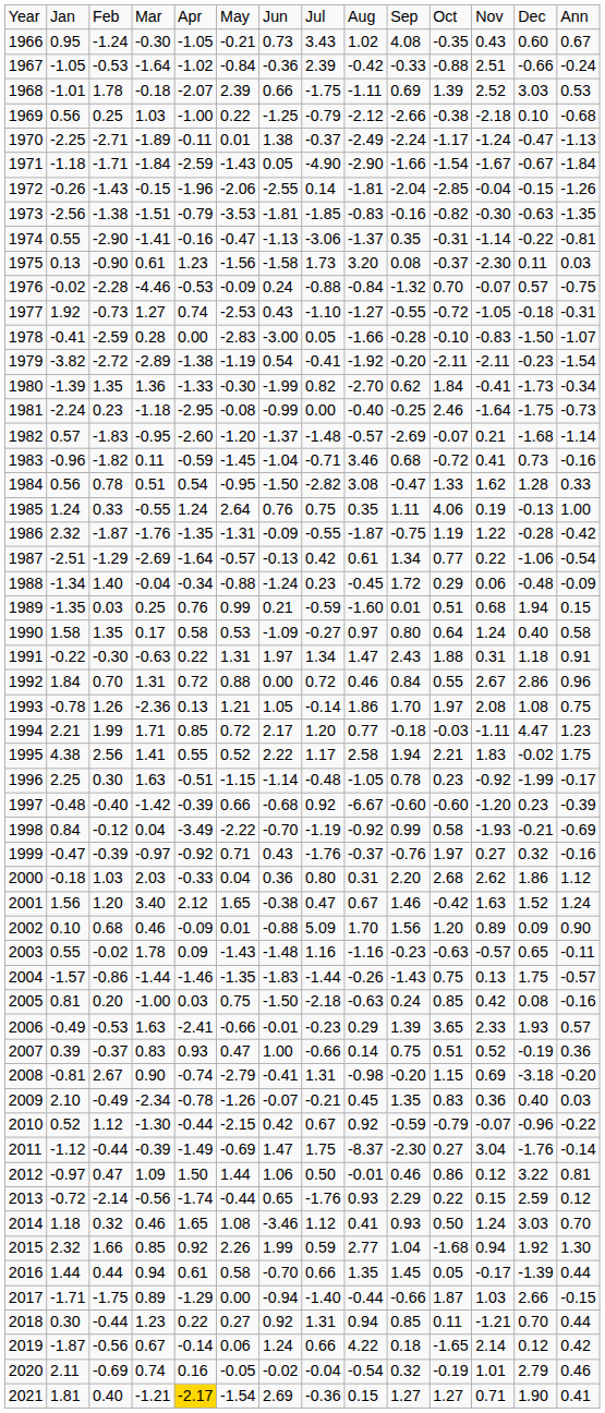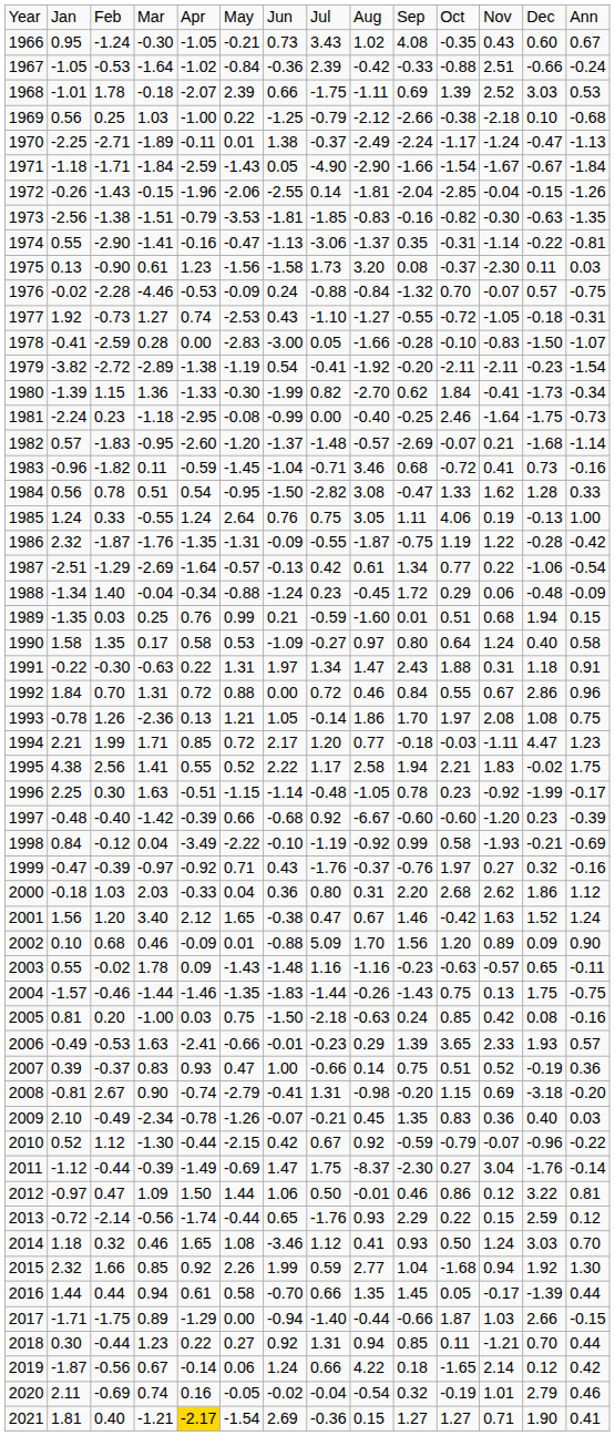1980 | column 3: 1.35 -> 1.15
1985 | column 9: 0.35 -> 3.05
1992 | column 12: 2.67 -> 0.67
1998 | column 7: -0.70 -> -0.10
2004 | column 3: -0.86 -> -0.46
2004 | column 14: -0.57 -> -0.75
